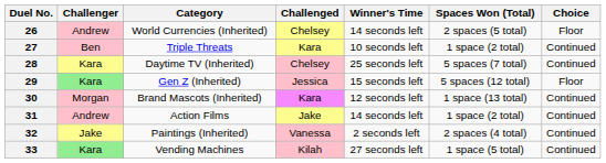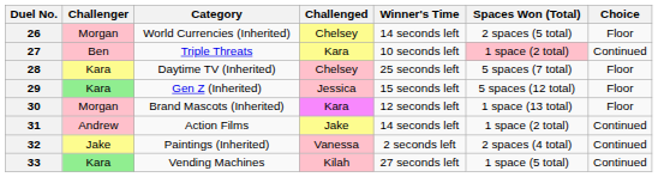26 | Challenger: Andrew -> Morgan
27 | Spaces Won (Total): no background -> pink background
28 | Choice: Continued -> Floor
30 | Choice: Continued -> Floor
